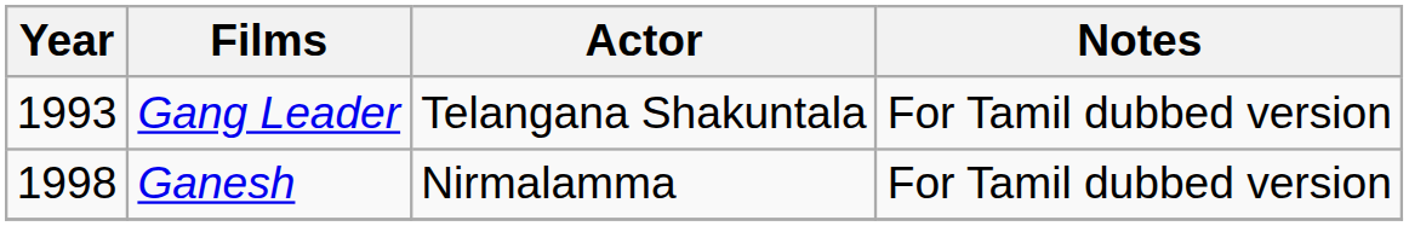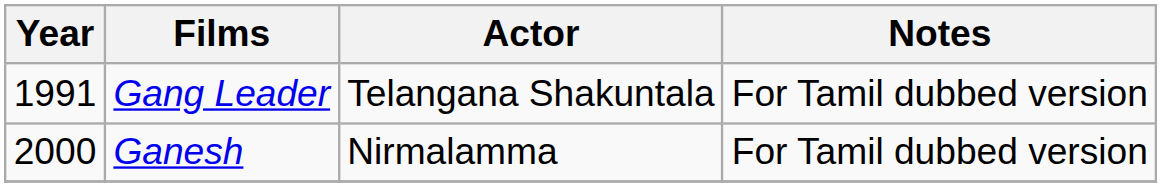Gang Leader | Year: 1993 -> 1991
Ganesh | Year: 1998 -> 2000
